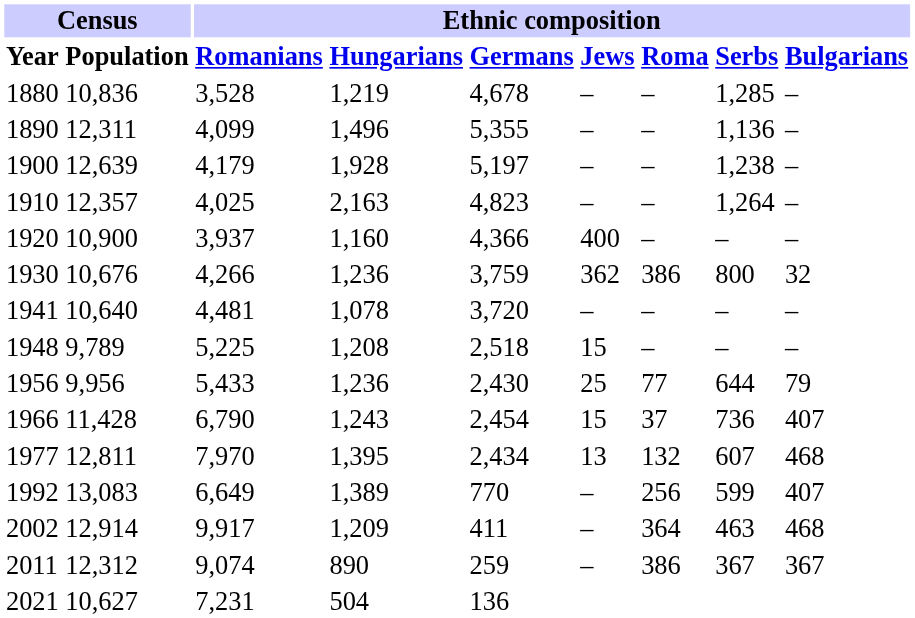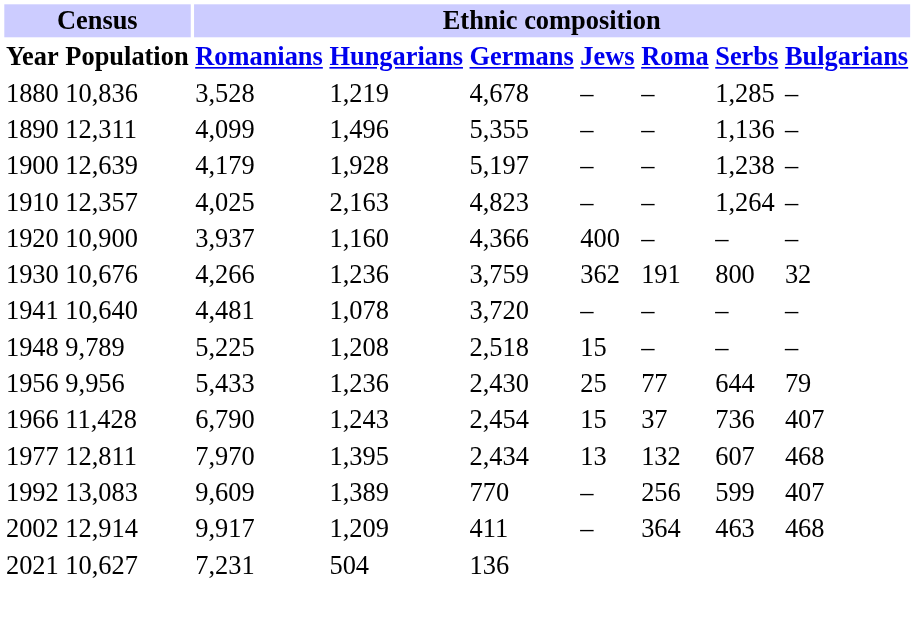1930 | Ethnic composition / Roma: 386 -> 191
1992 | Ethnic composition / Romanians: 6,649 -> 9,609
- row: 2011 | 12,312 | 9,074 | 890 | 259 | – | 386 | 367 | 367
